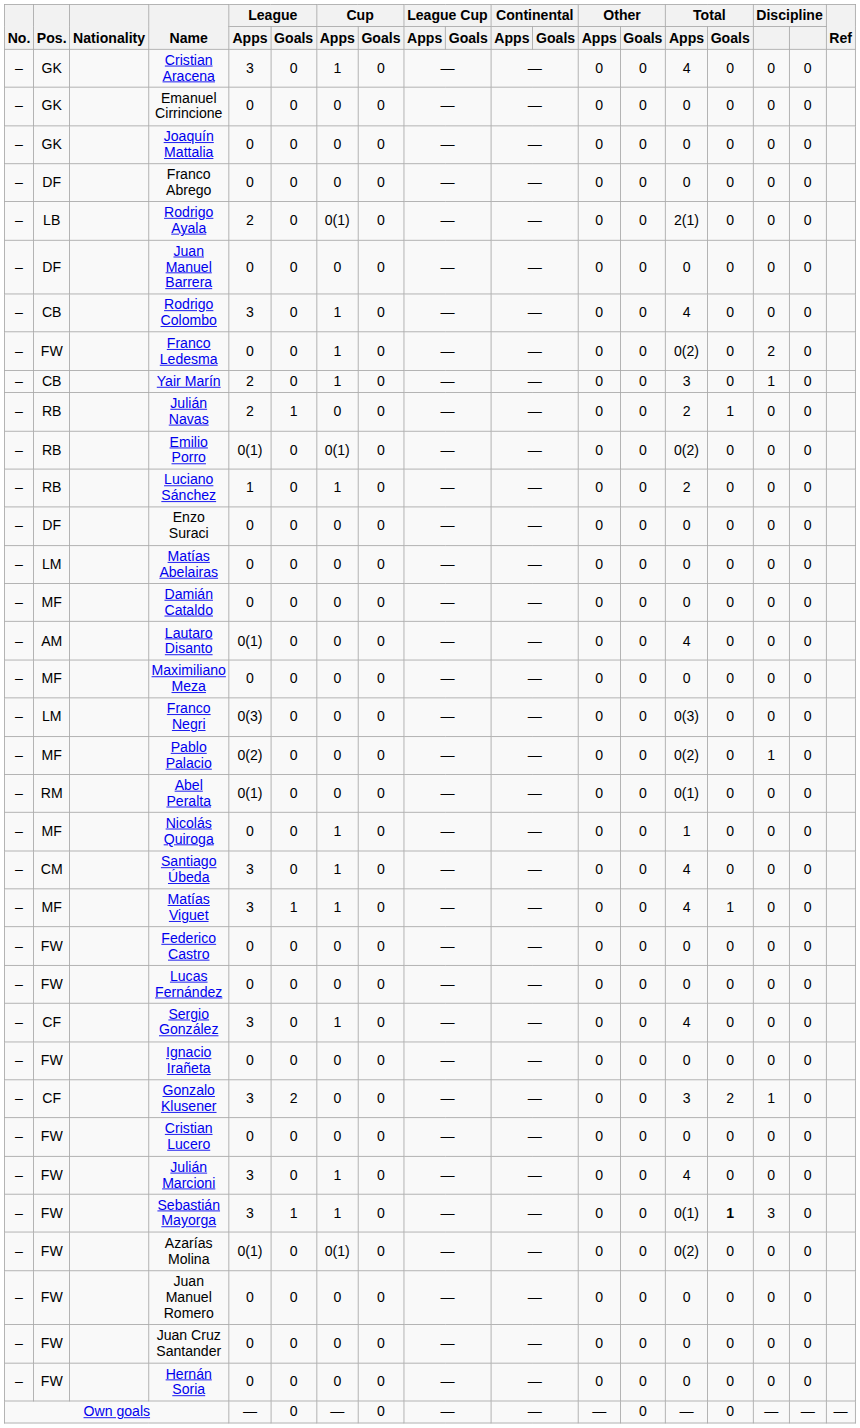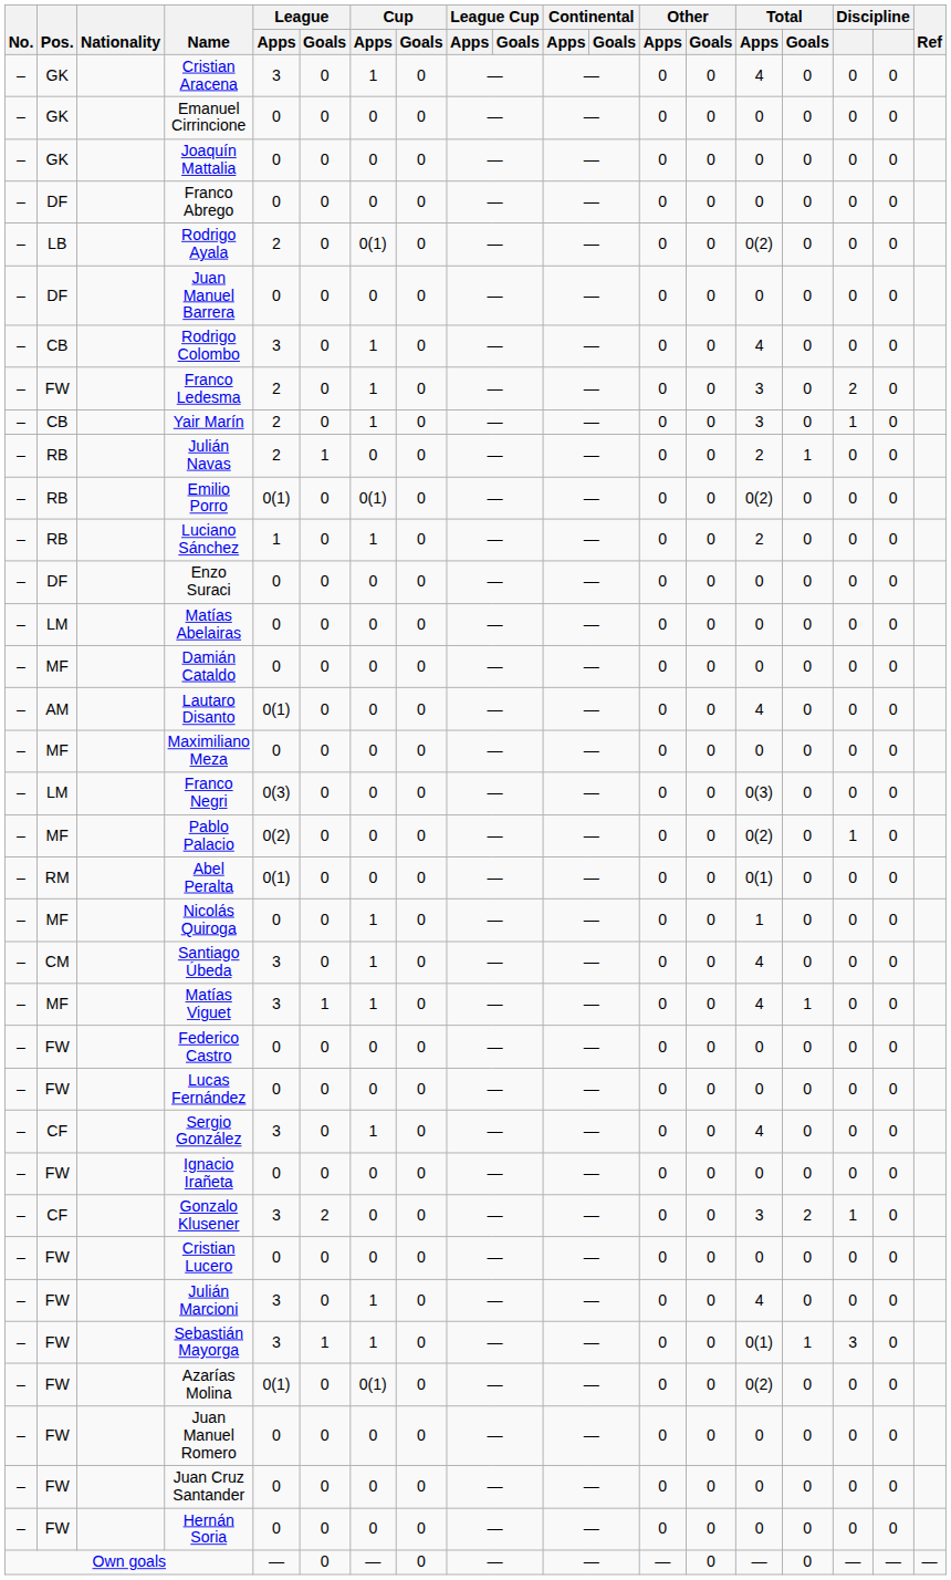Rodrigo Ayala | Total / Apps: 2(1) -> 0(2)
Franco Ledesma | League / Apps: 0 -> 2
Franco Ledesma | Total / Apps: 0(2) -> 3
Sebastián Mayorga | Total / Goals: bold -> normal
